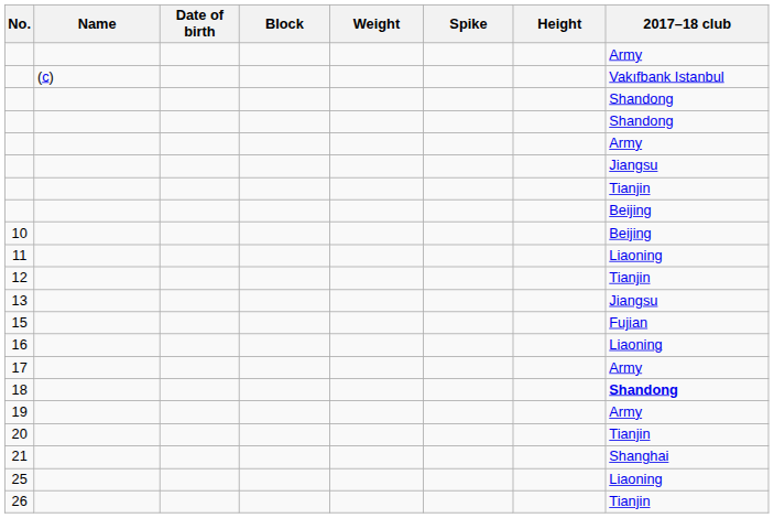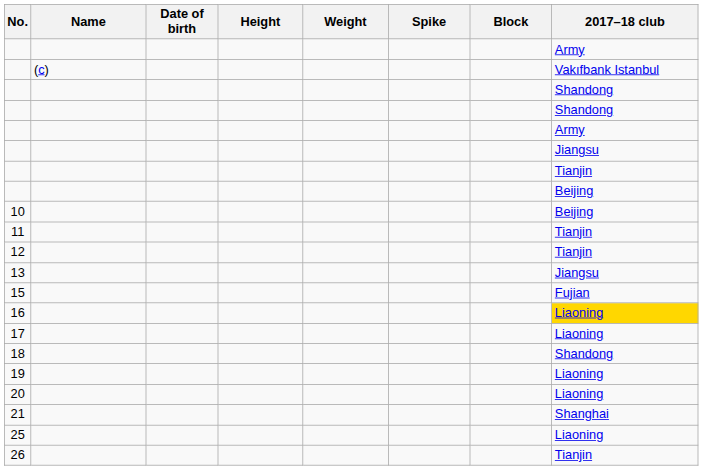columns swapped: Height <-> Block
11 | 2017–18 club: Liaoning -> Tianjin
16 | 2017–18 club: no background -> gold background
17 | 2017–18 club: Army -> Liaoning
18 | 2017–18 club: bold -> normal
19 | 2017–18 club: Army -> Liaoning
20 | 2017–18 club: Tianjin -> Liaoning
